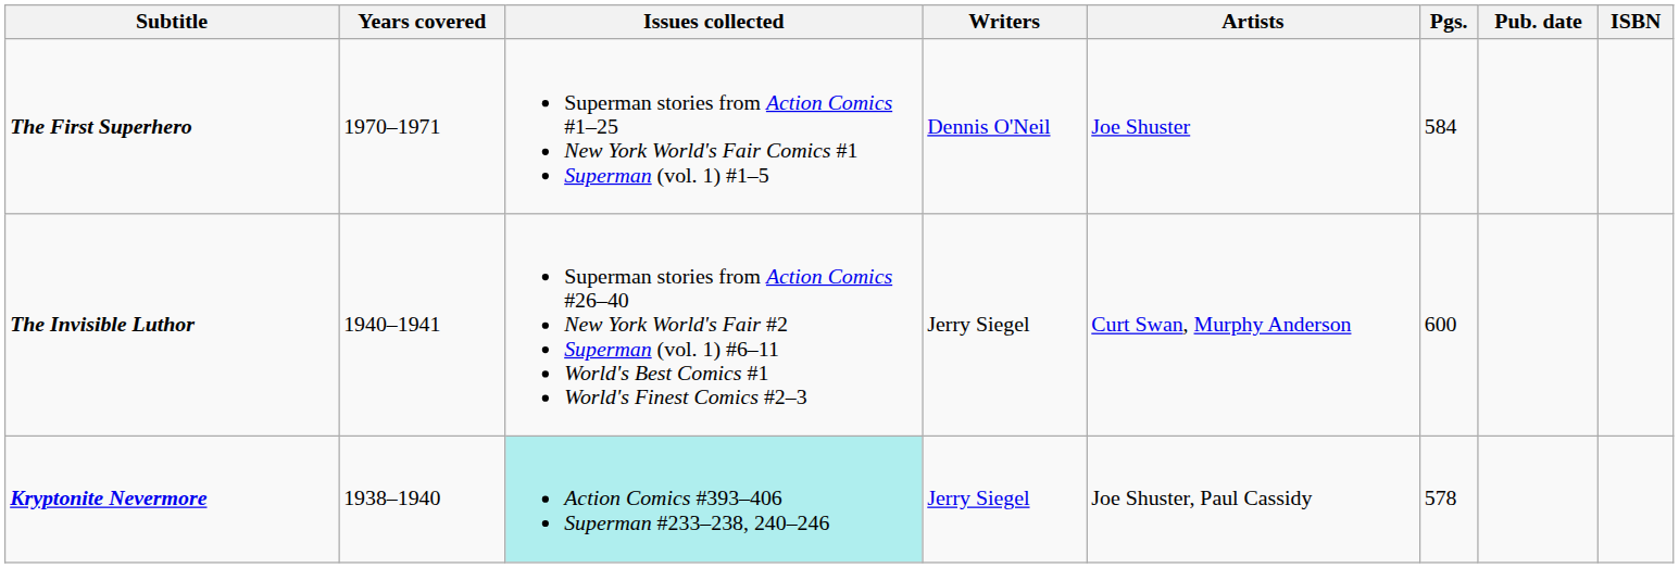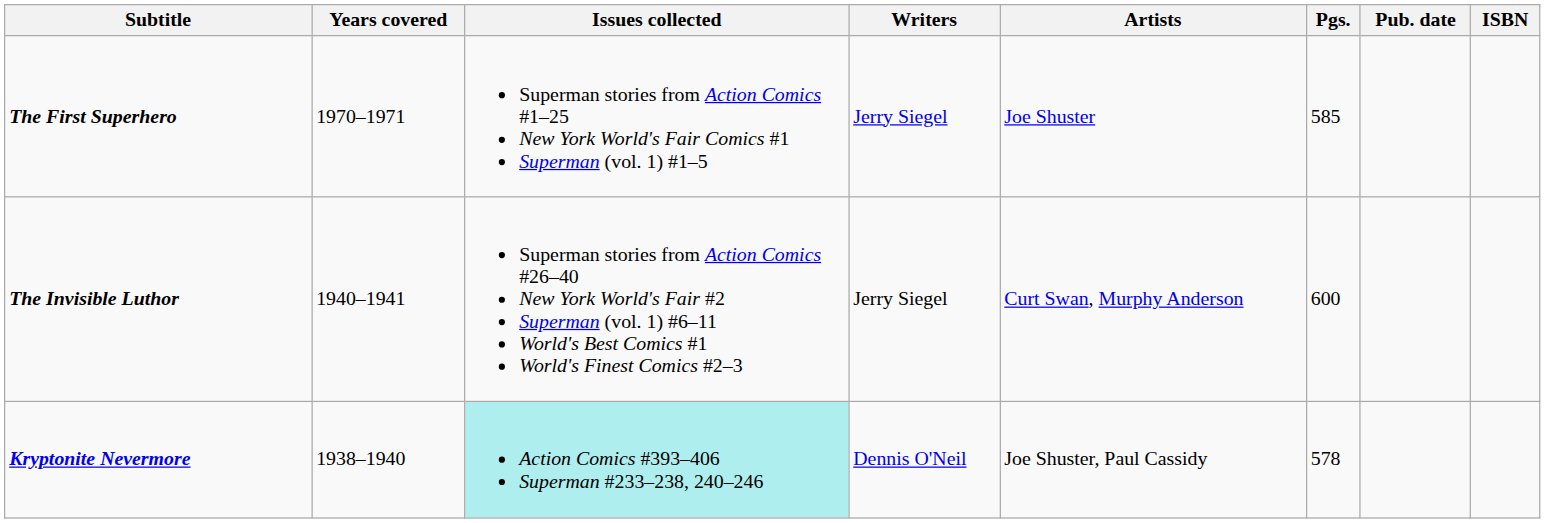The First Superhero | Writers: Dennis O'Neil -> Jerry Siegel
The First Superhero | Pgs.: 584 -> 585
Kryptonite Nevermore | Writers: Jerry Siegel -> Dennis O'Neil
